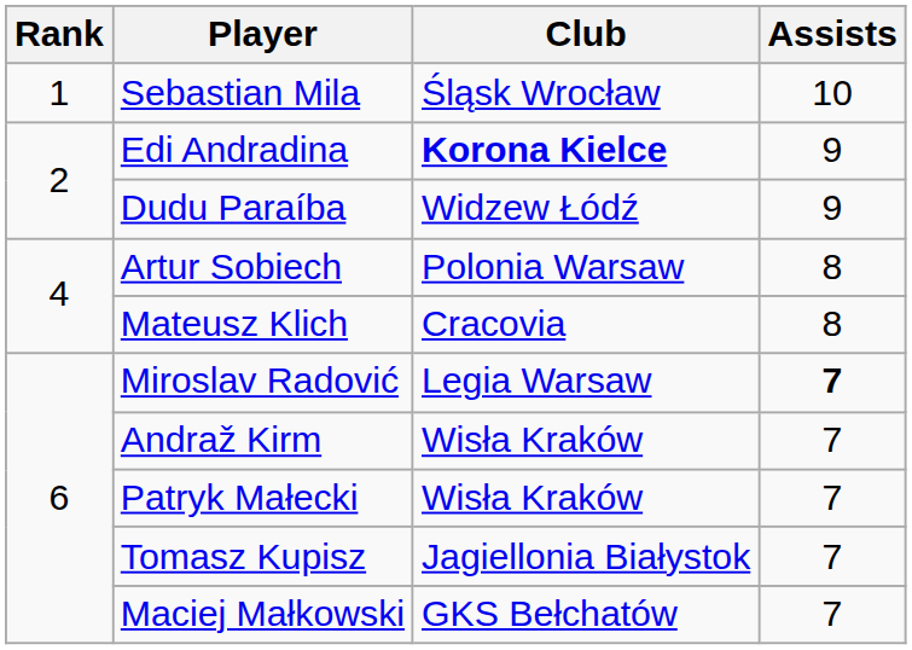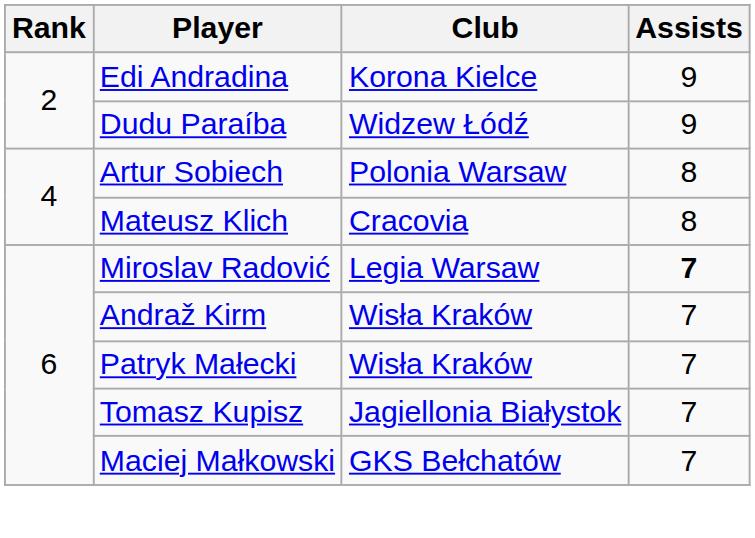- row: 1 | Sebastian Mila | Śląsk Wrocław | 10
Edi Andradina | Club: bold -> normal
